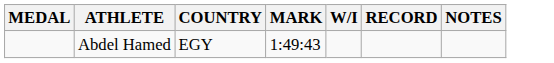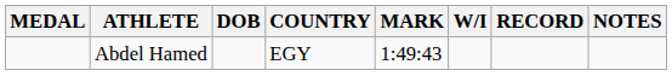+ column: DOB
